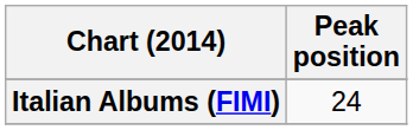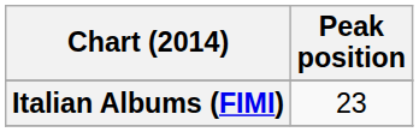Italian Albums (FIMI) | Peak position: 24 -> 23
